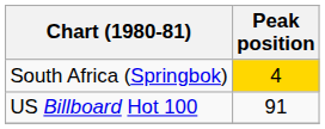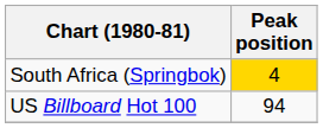US Billboard Hot 100 | Peak position: 91 -> 94
